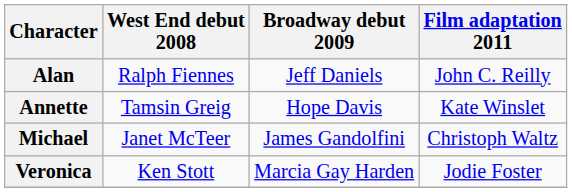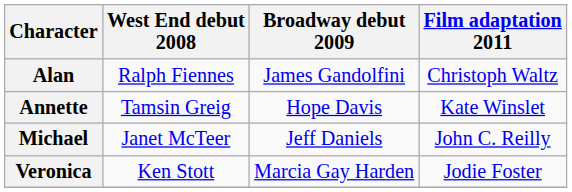Alan | Broadway debut 2009: Jeff Daniels -> James Gandolfini
Alan | Film adaptation 2011: John C. Reilly -> Christoph Waltz
Michael | Broadway debut 2009: James Gandolfini -> Jeff Daniels
Michael | Film adaptation 2011: Christoph Waltz -> John C. Reilly
